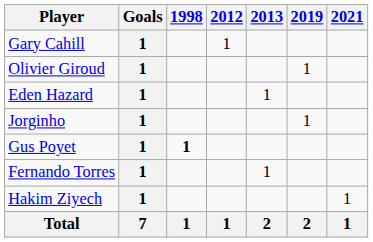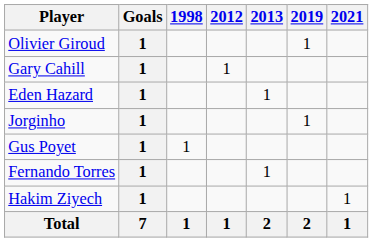rows swapped: Gary Cahill <-> Olivier Giroud
Gus Poyet | 1998: bold -> normal
